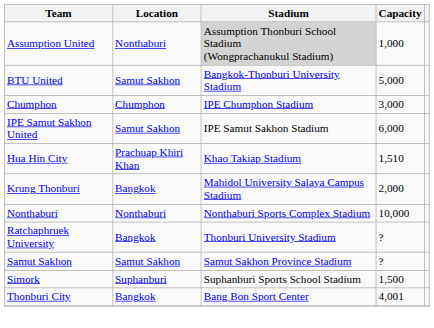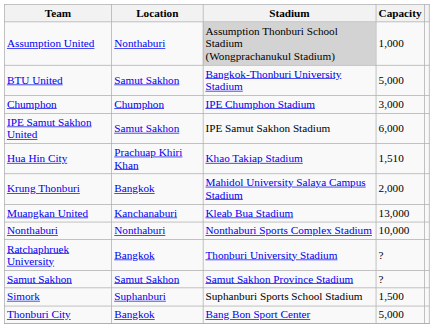+ row: Muangkan United | Kanchanaburi | Kleab Bua Stadium | 13,000
Thonburi City | Capacity: 4,001 -> 5,000
